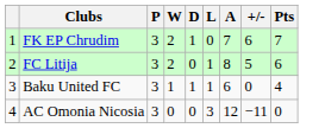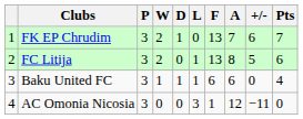+ column: F | 13 | 13 | 6 | 1
